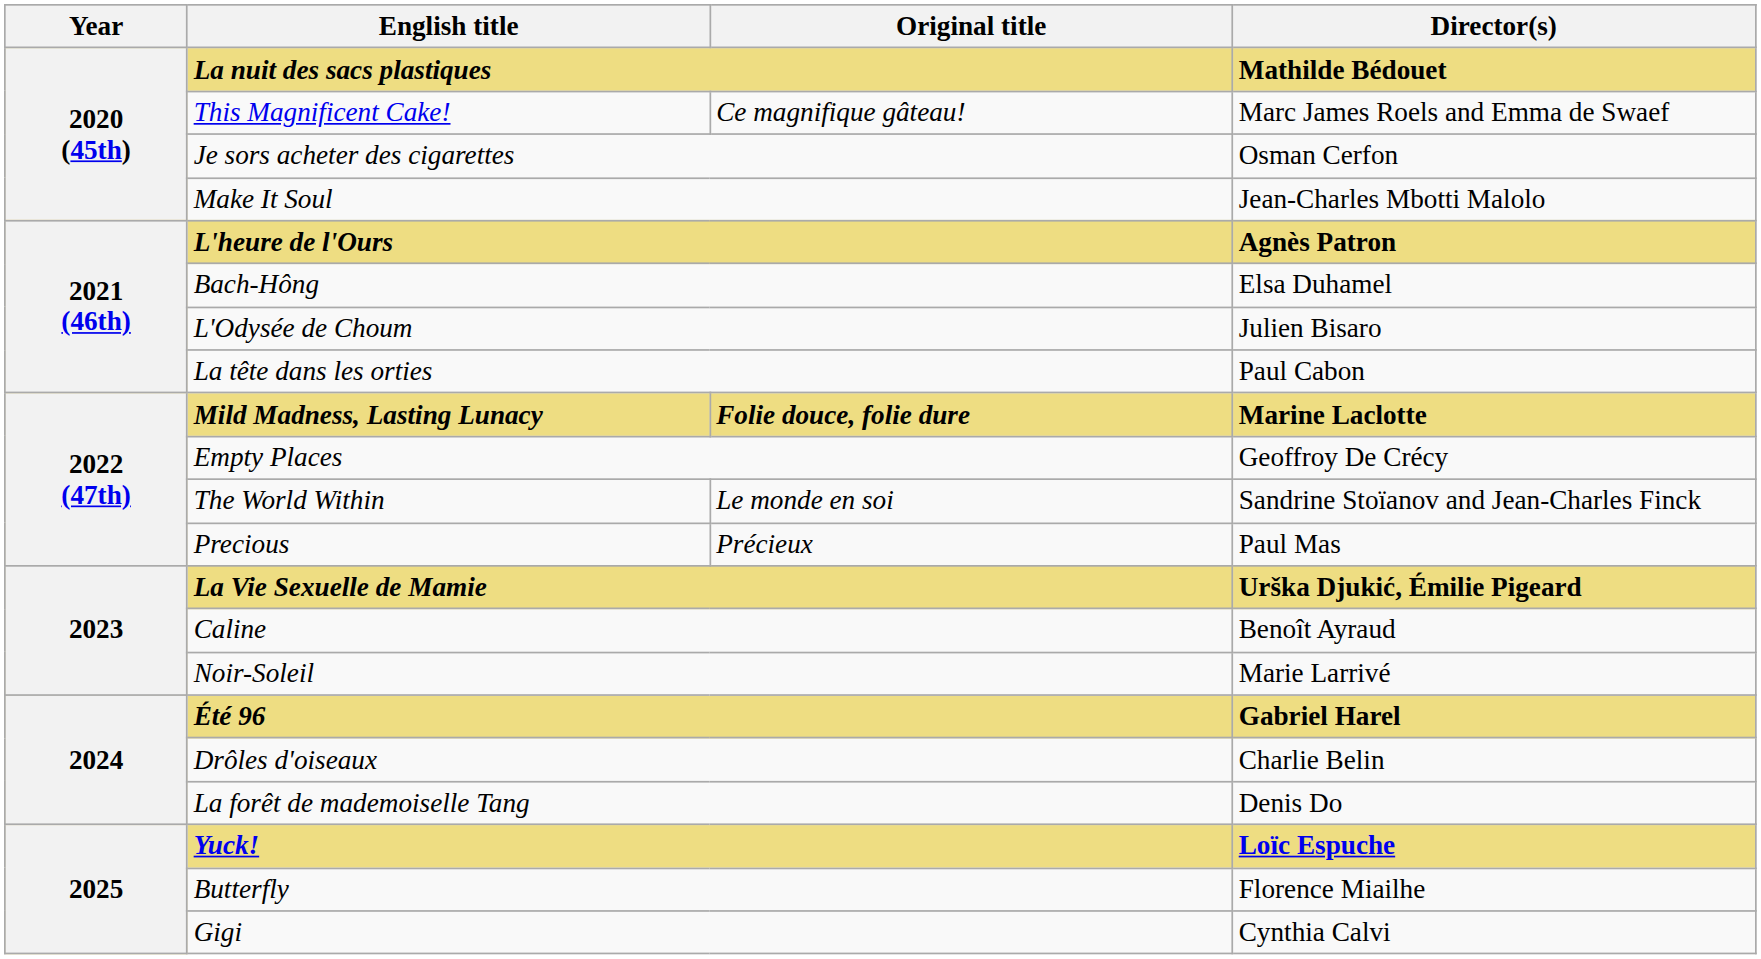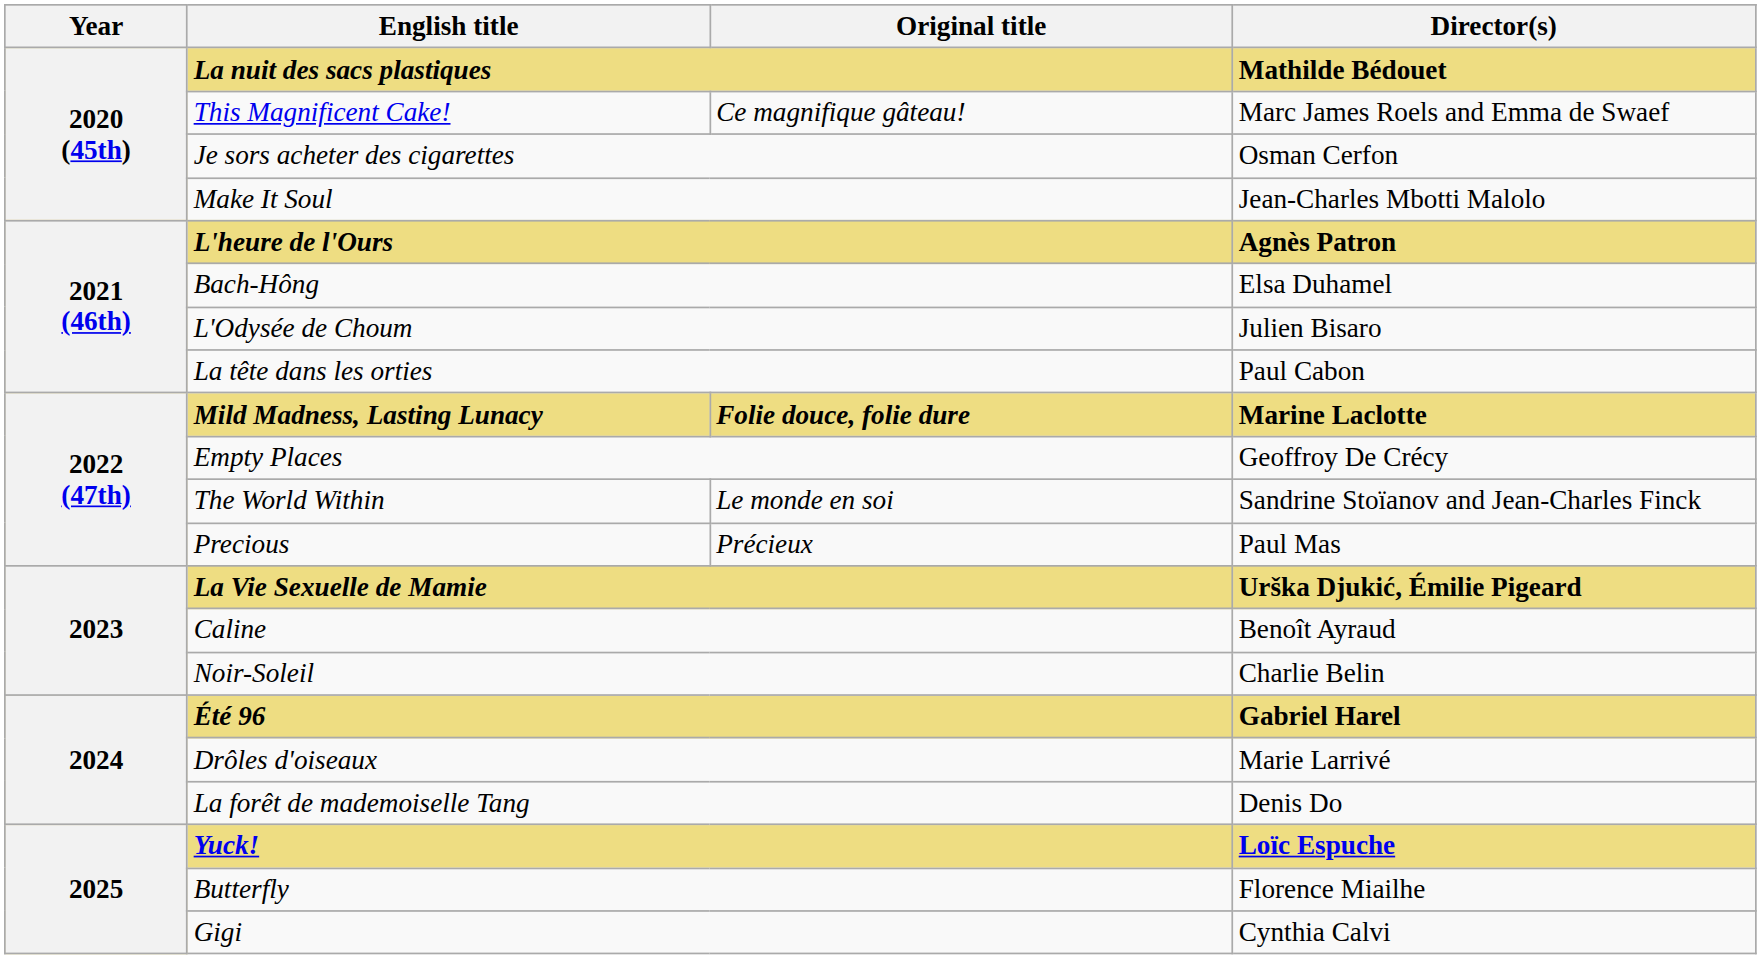Noir-Soleil | Director(s): Marie Larrivé -> Charlie Belin
Drôles d'oiseaux | Director(s): Charlie Belin -> Marie Larrivé
